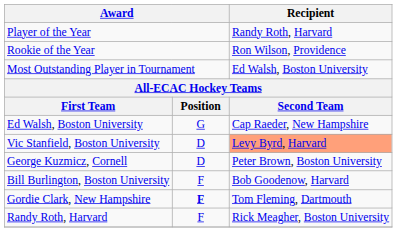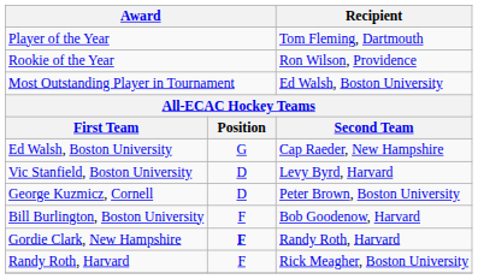Player of the Year | Recipient: Randy Roth, Harvard -> Tom Fleming, Dartmouth
Vic Stanfield, Boston University | Recipient: lightsalmon background -> no background
Gordie Clark, New Hampshire | Recipient: Tom Fleming, Dartmouth -> Randy Roth, Harvard
